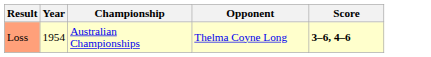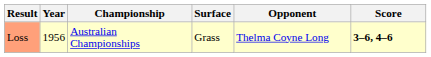+ column: Surface | Grass
Loss | Year: 1954 -> 1956
